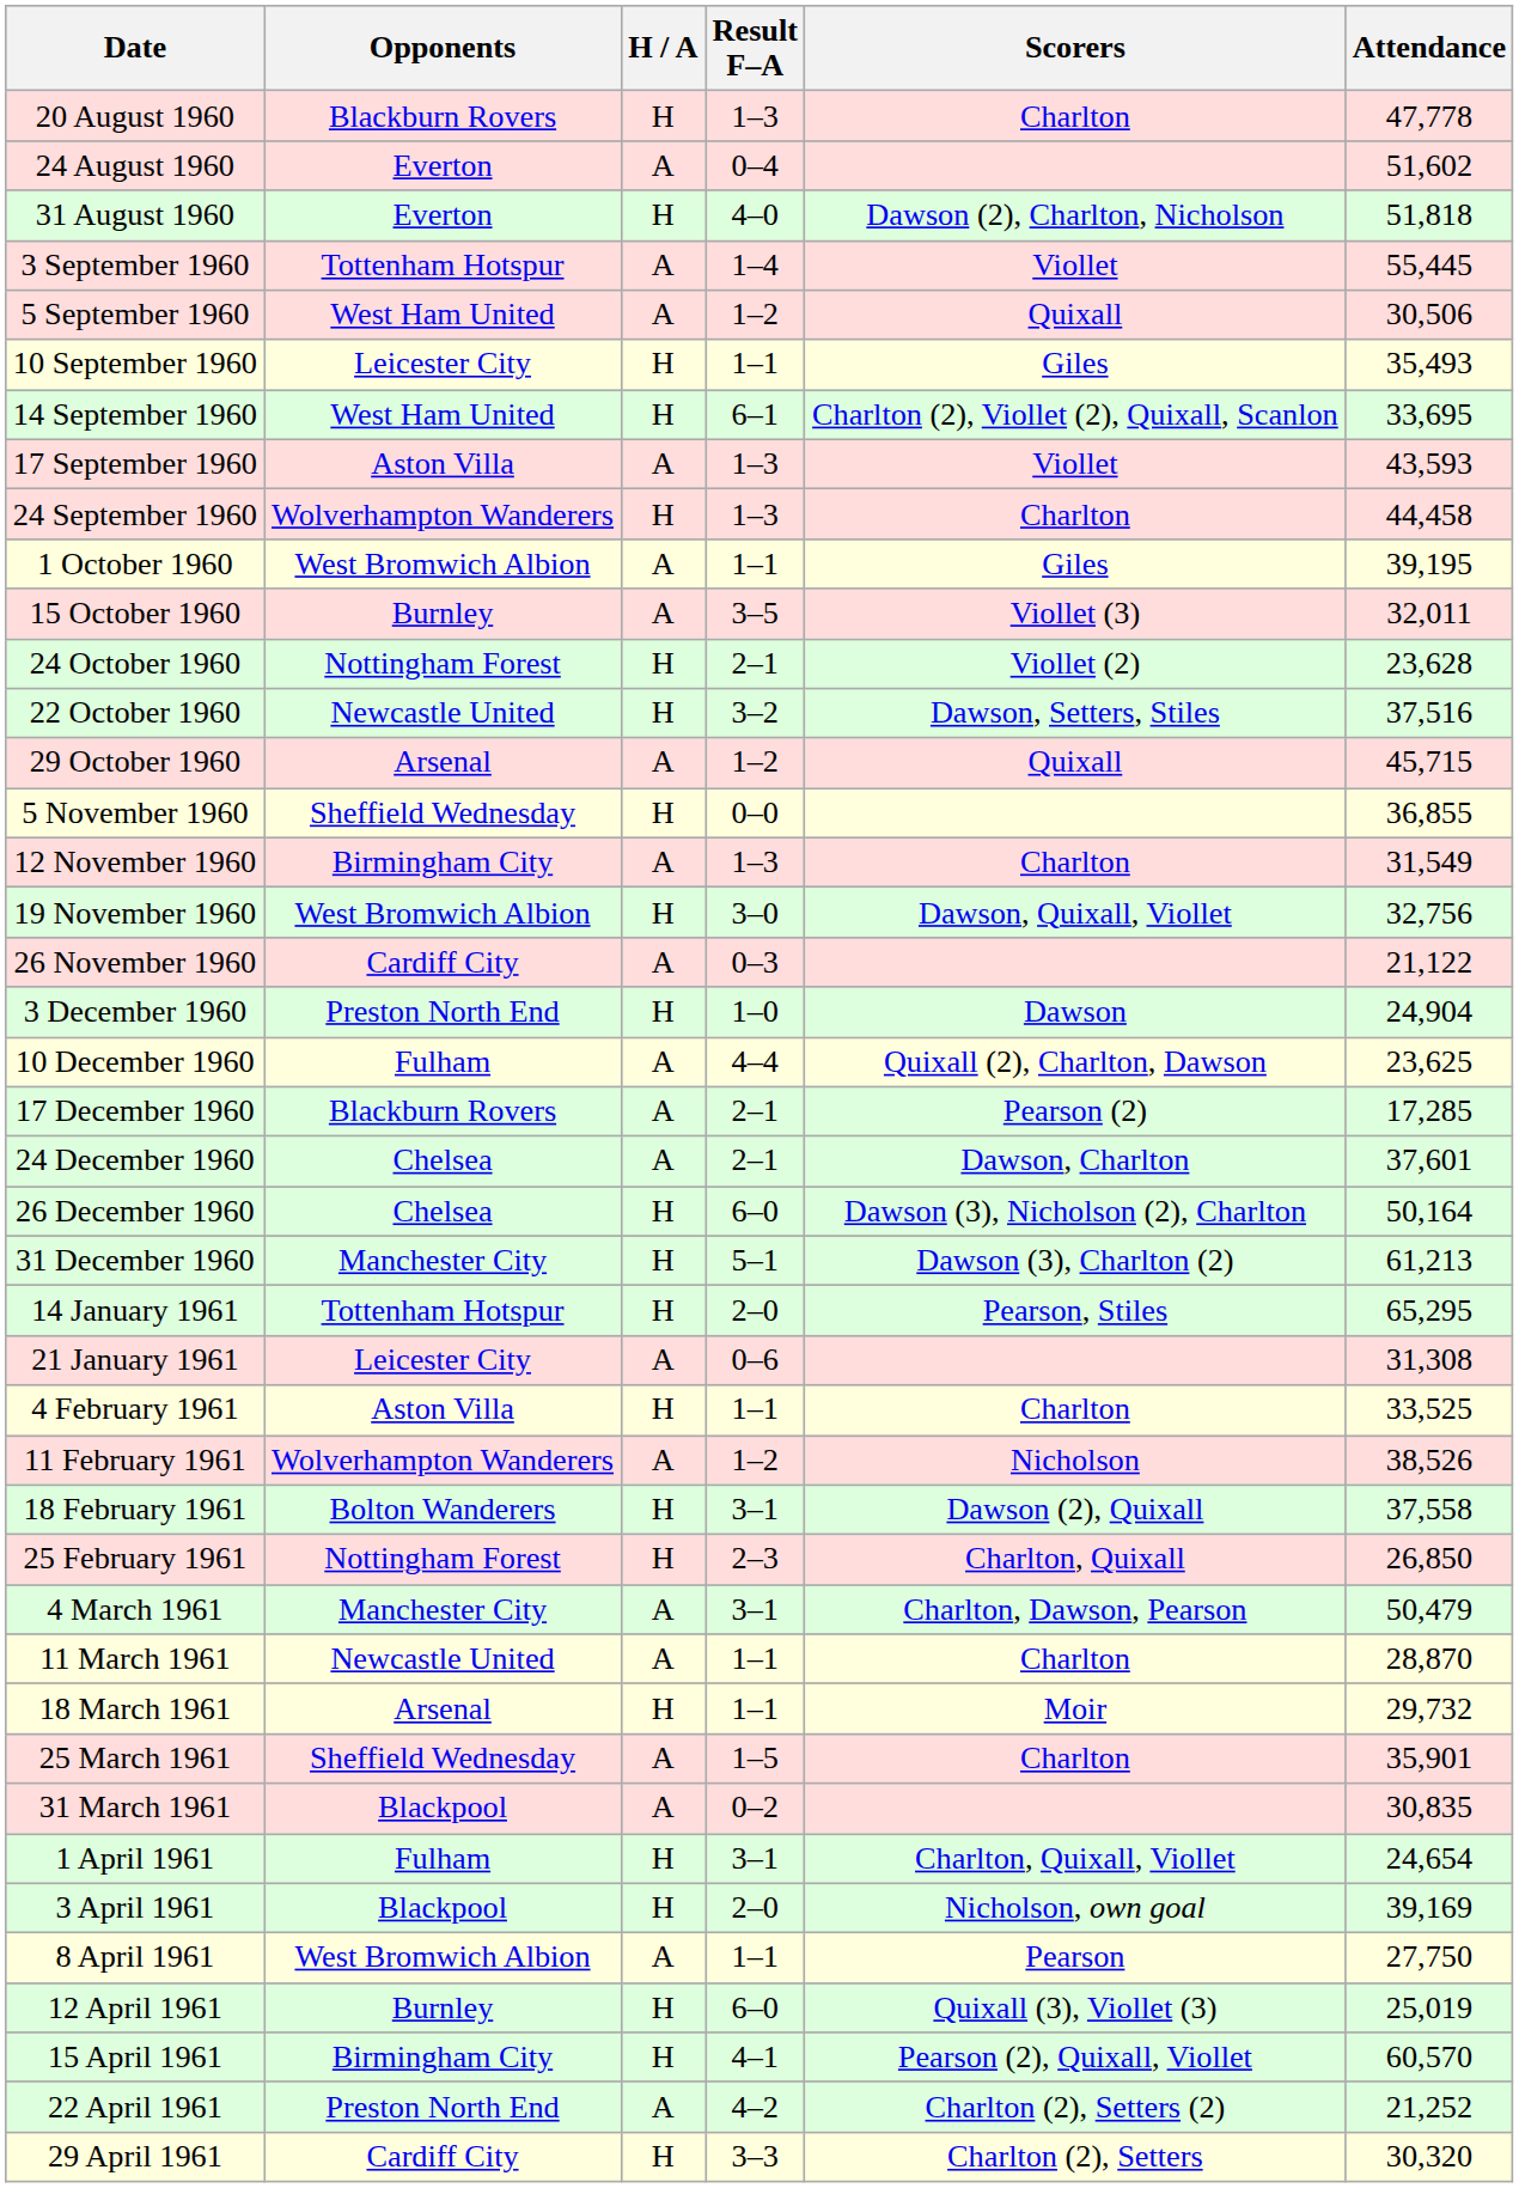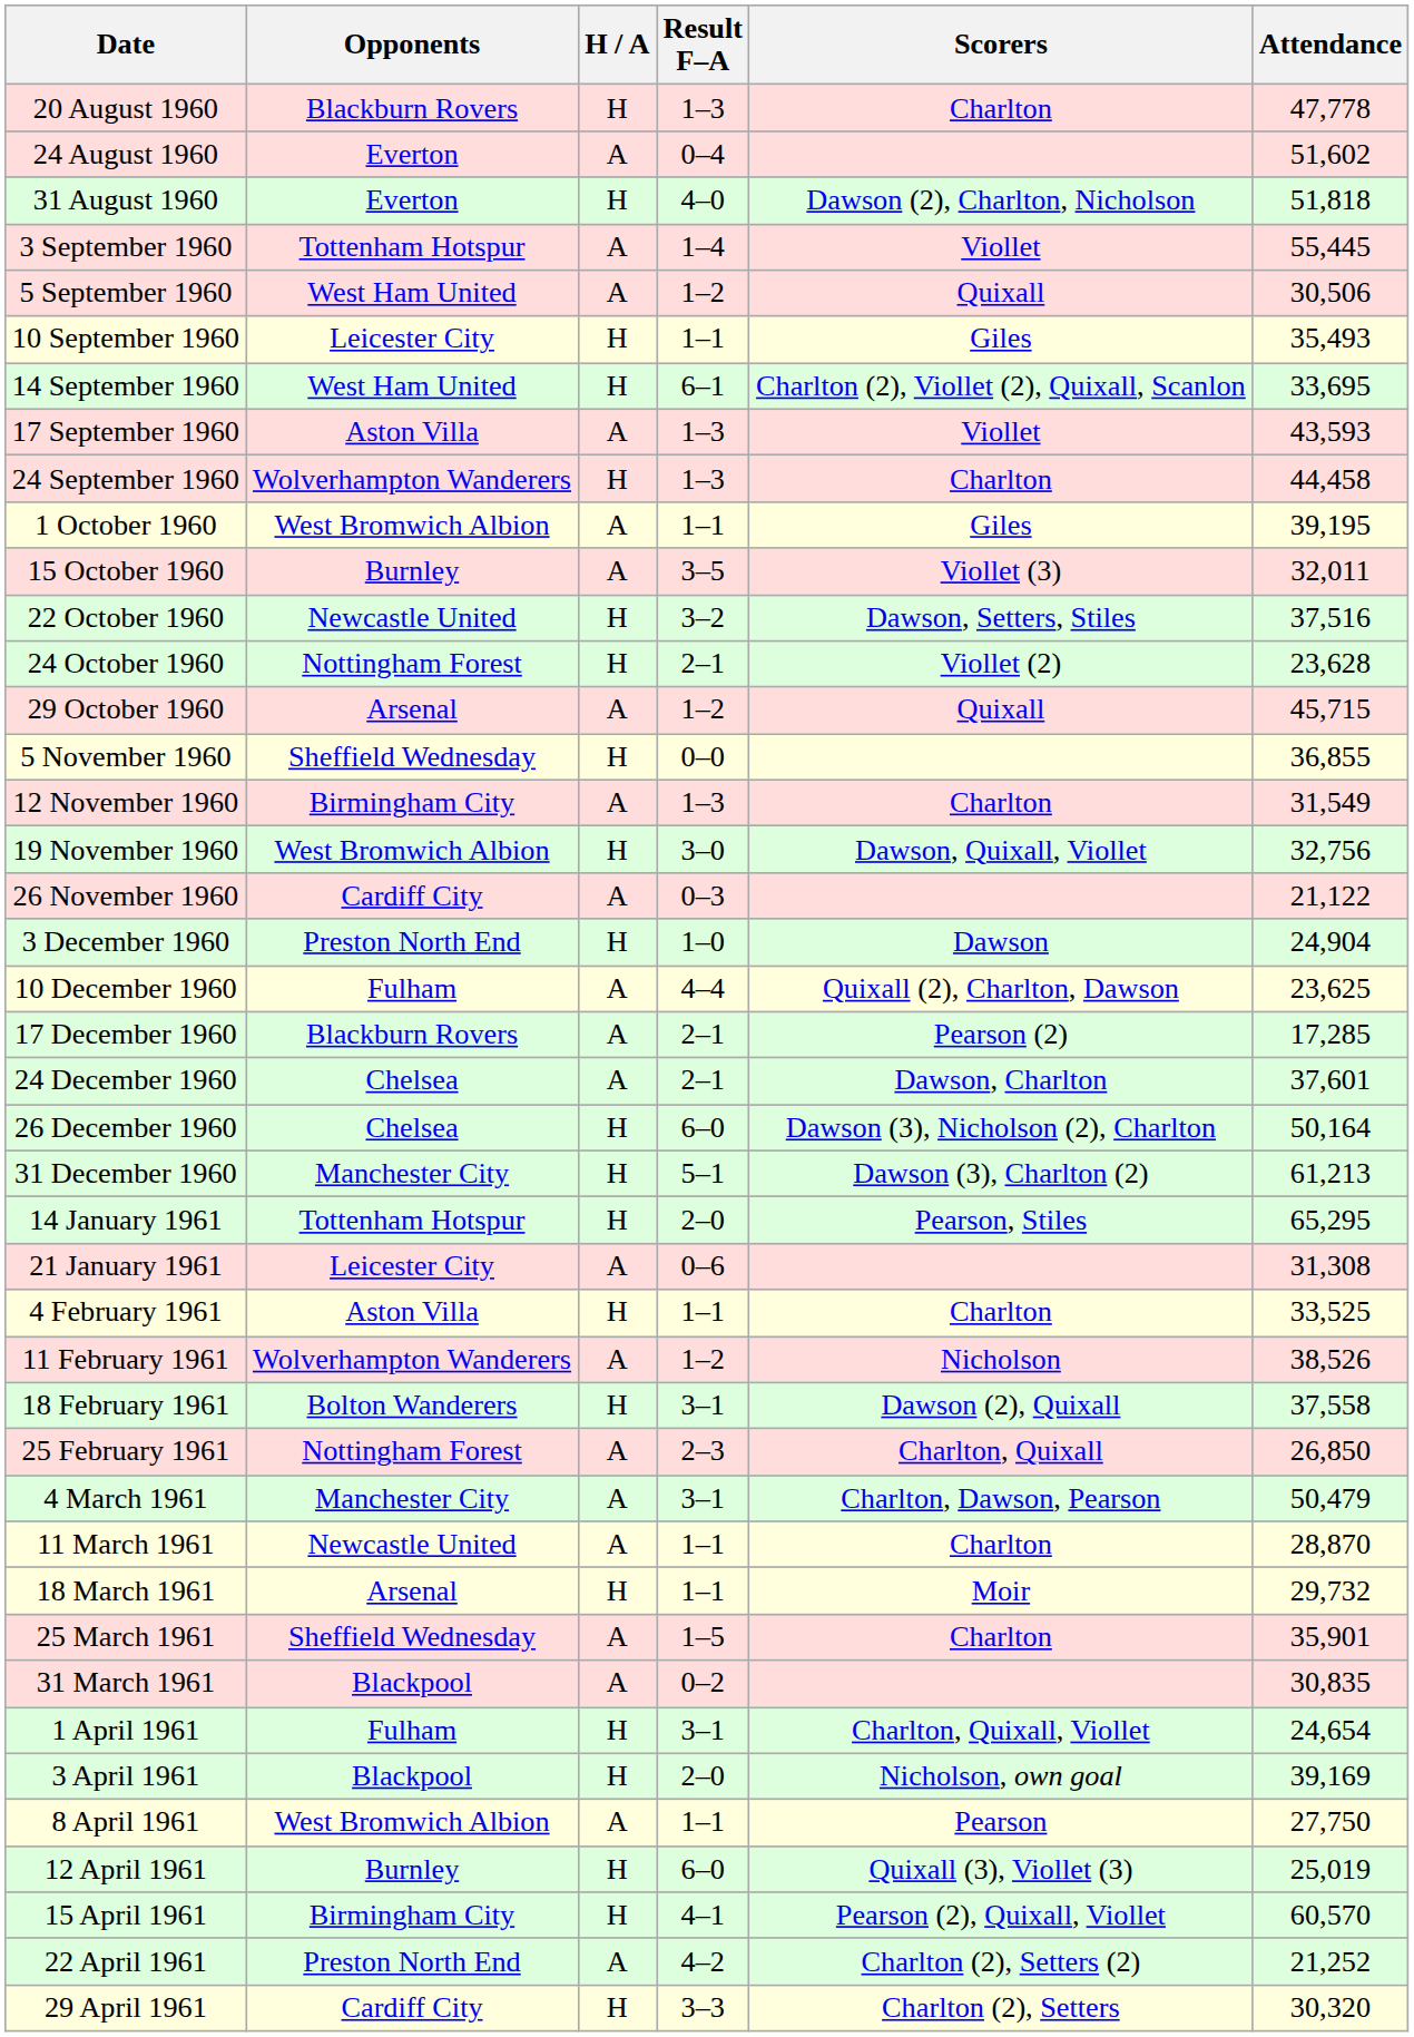rows swapped: 22 October 1960 <-> 24 October 1960
25 February 1961 | H / A: H -> A
